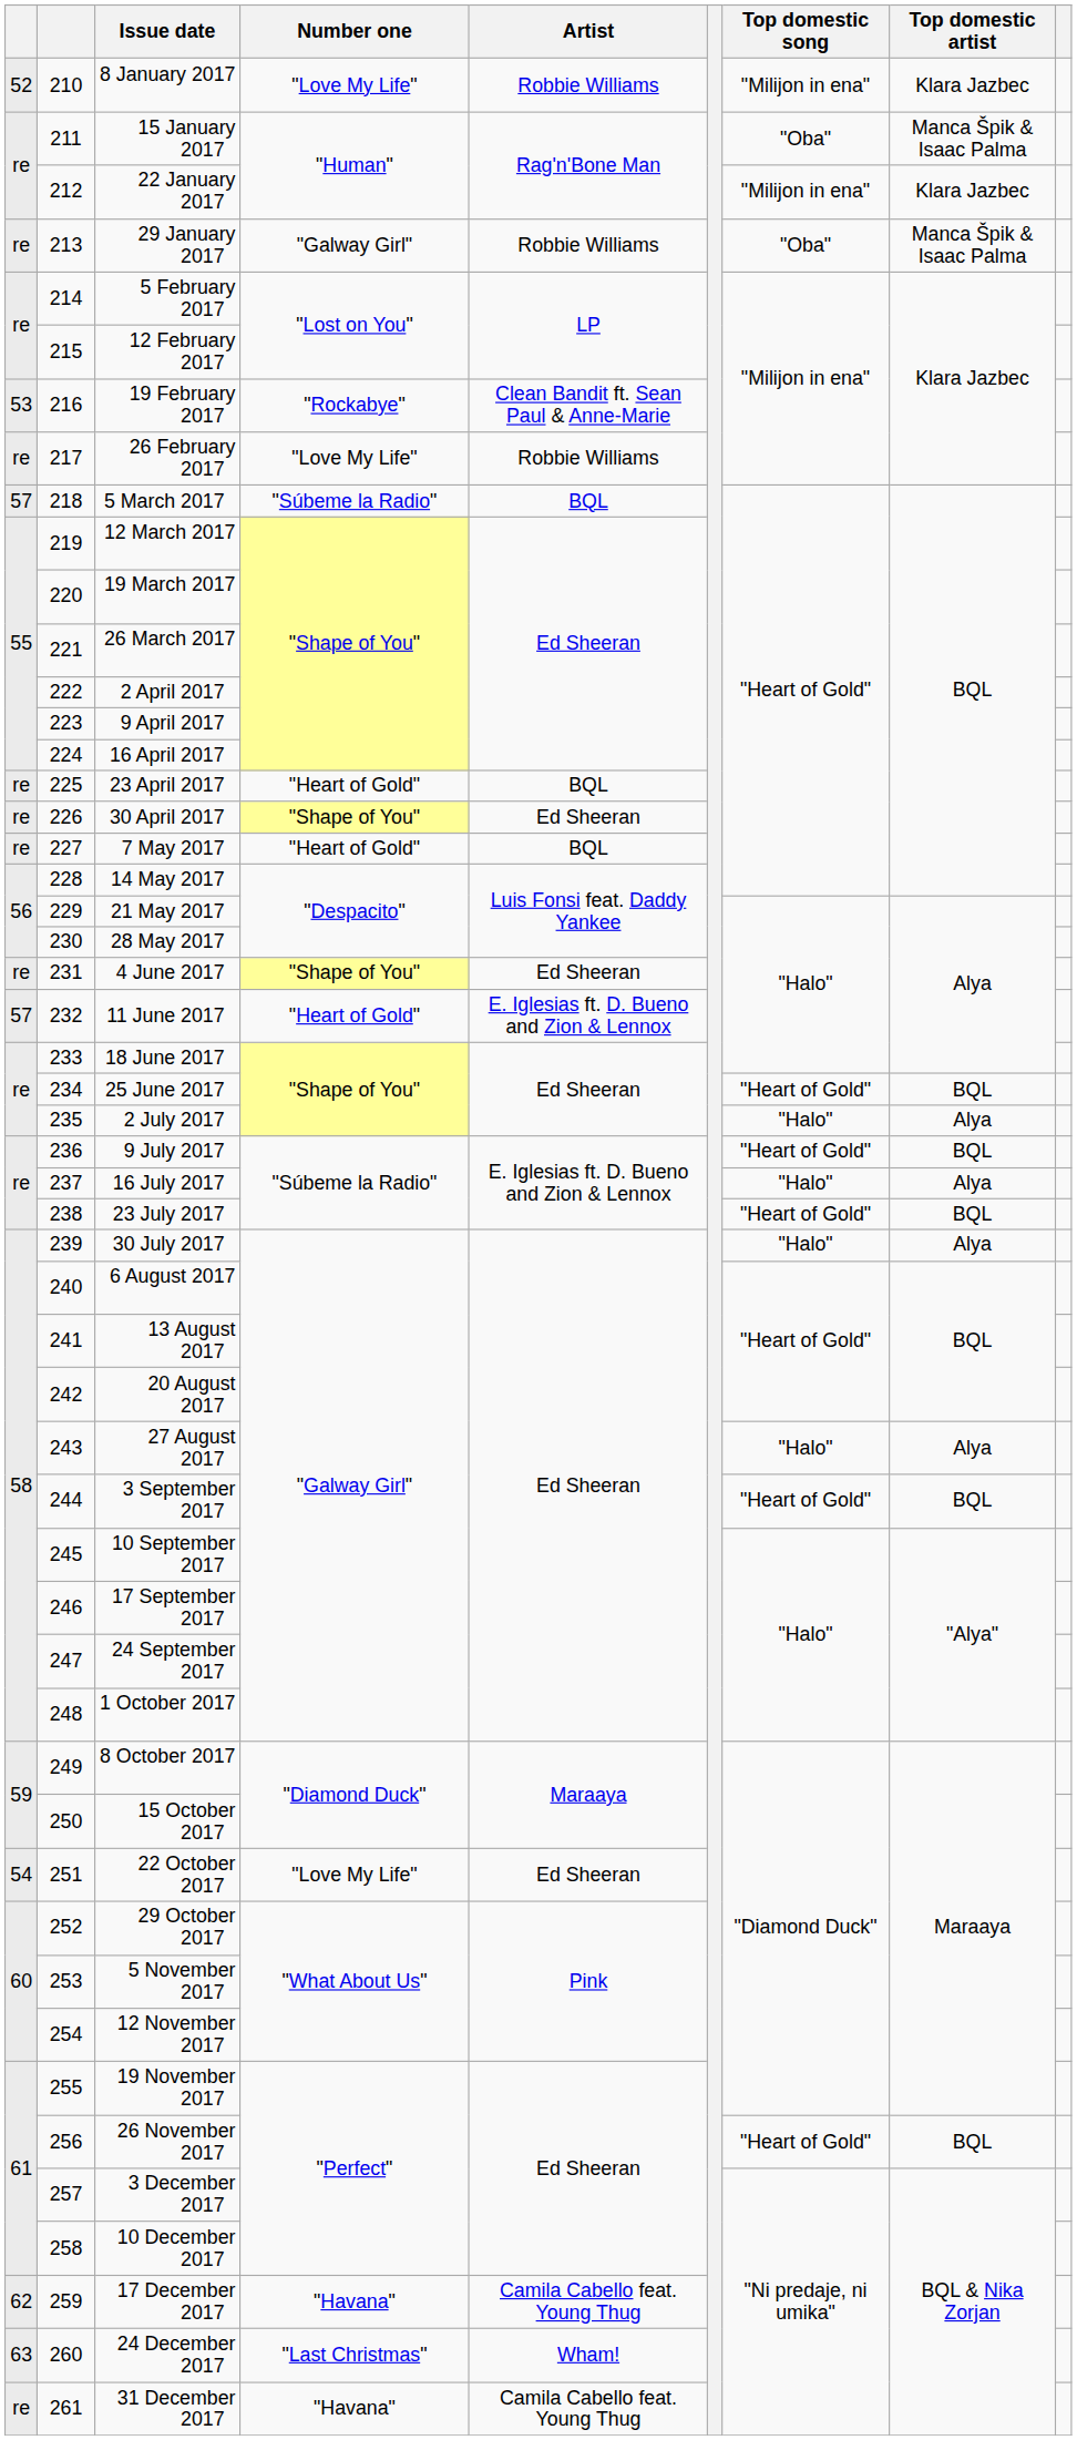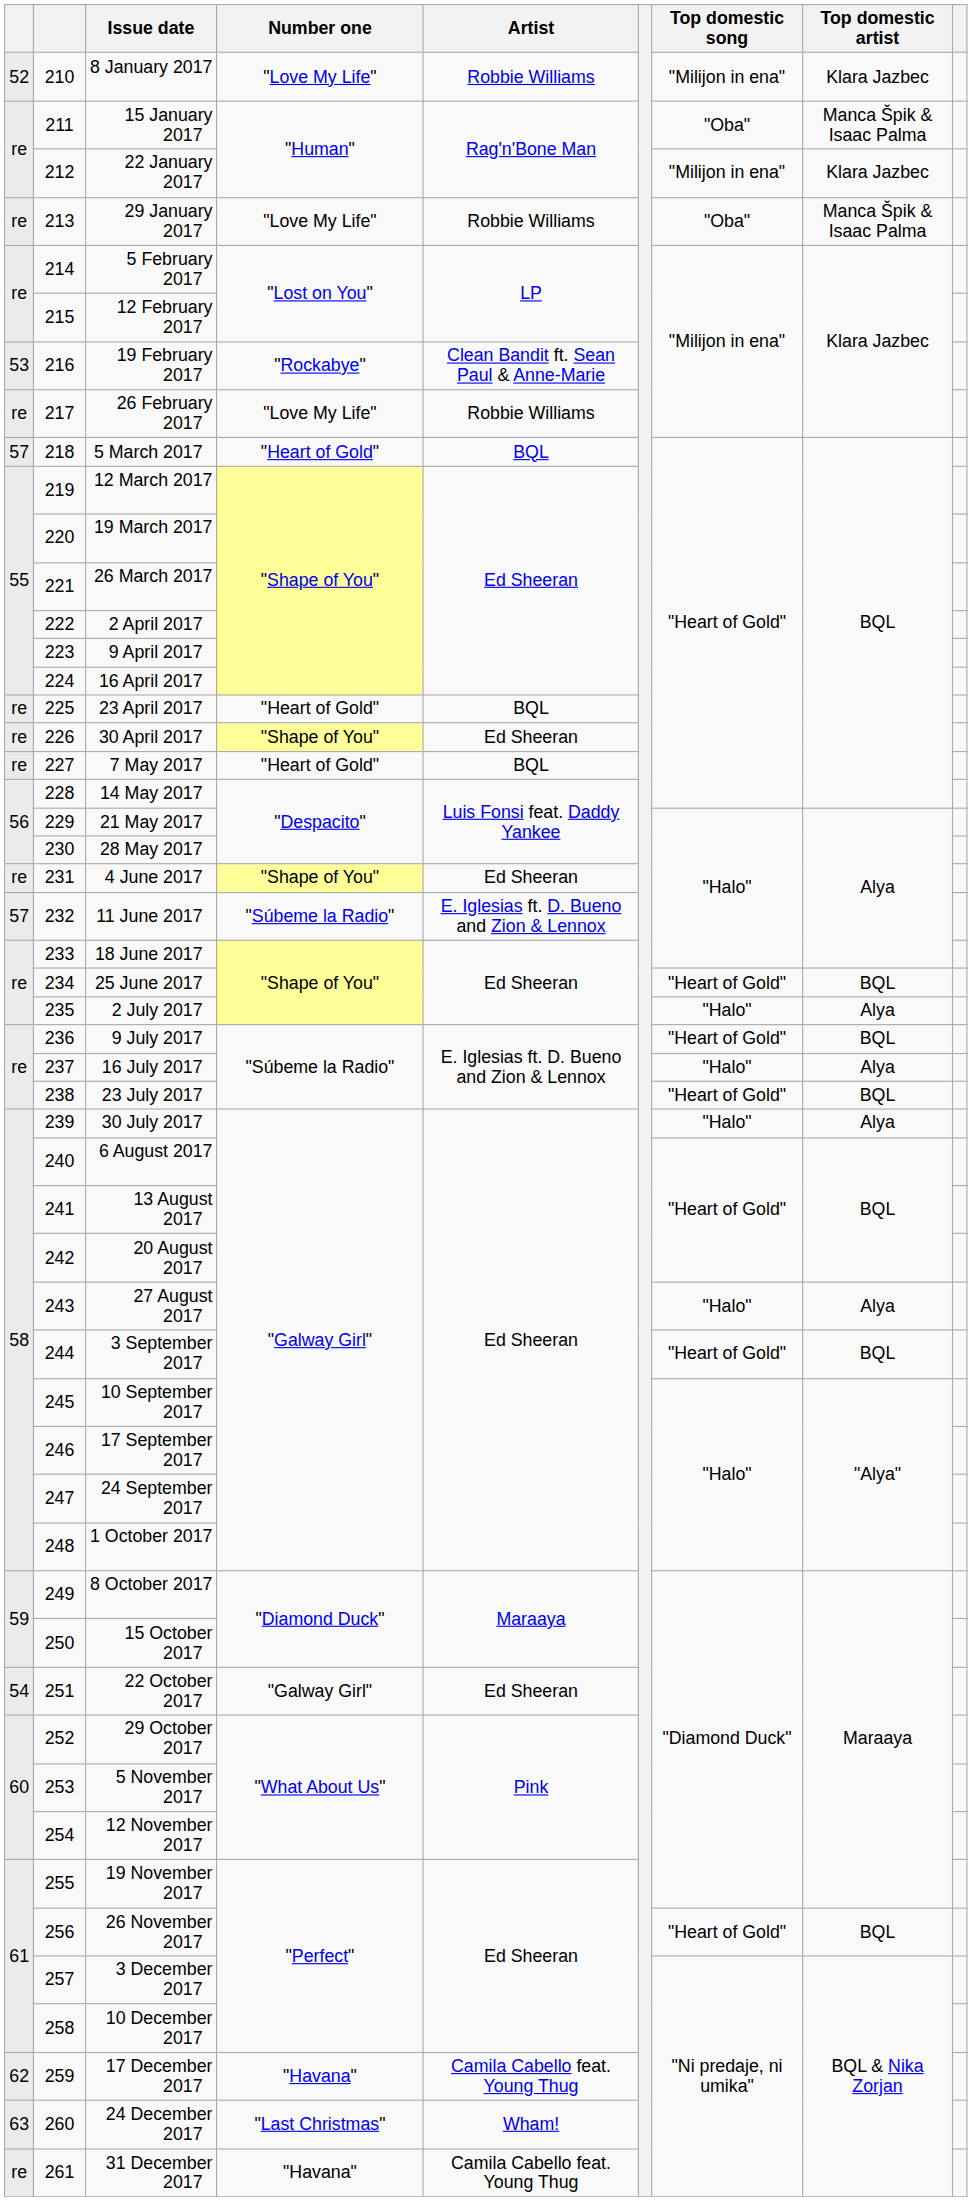29 January 2017 | Number one: "Galway Girl" -> "Love My Life"
5 March 2017 | Number one: "Súbeme la Radio" -> "Heart of Gold"
11 June 2017 | Number one: "Heart of Gold" -> "Súbeme la Radio"
22 October 2017 | Number one: "Love My Life" -> "Galway Girl"
